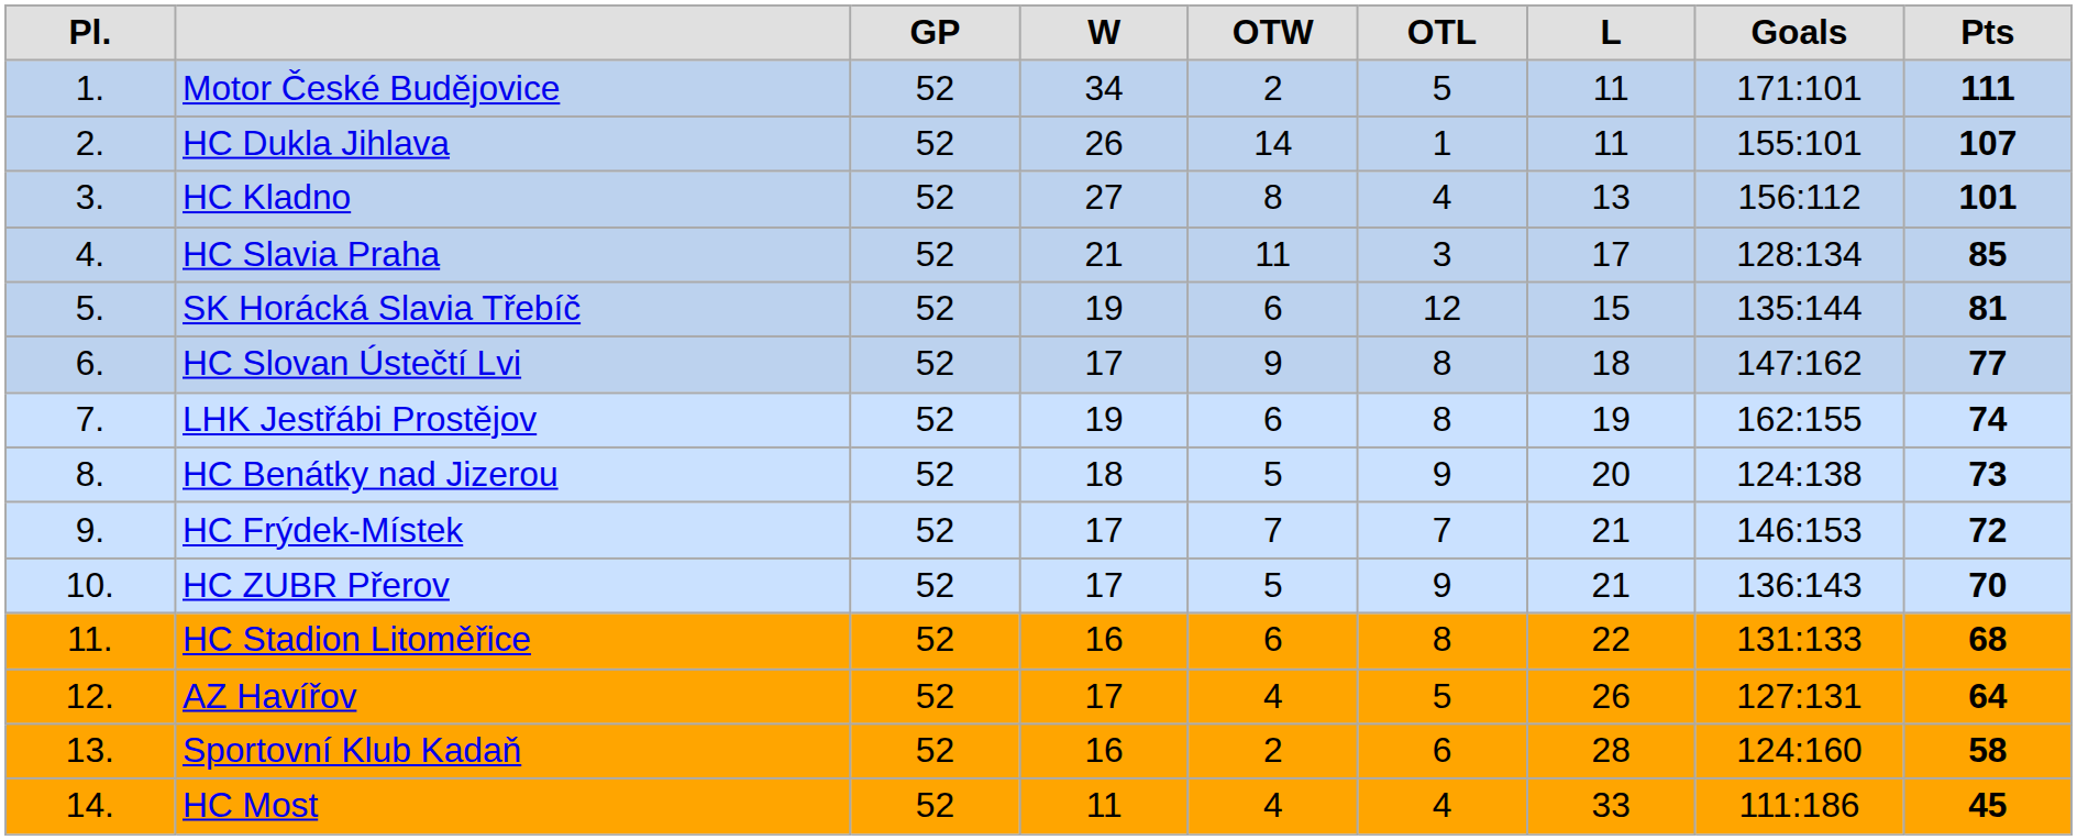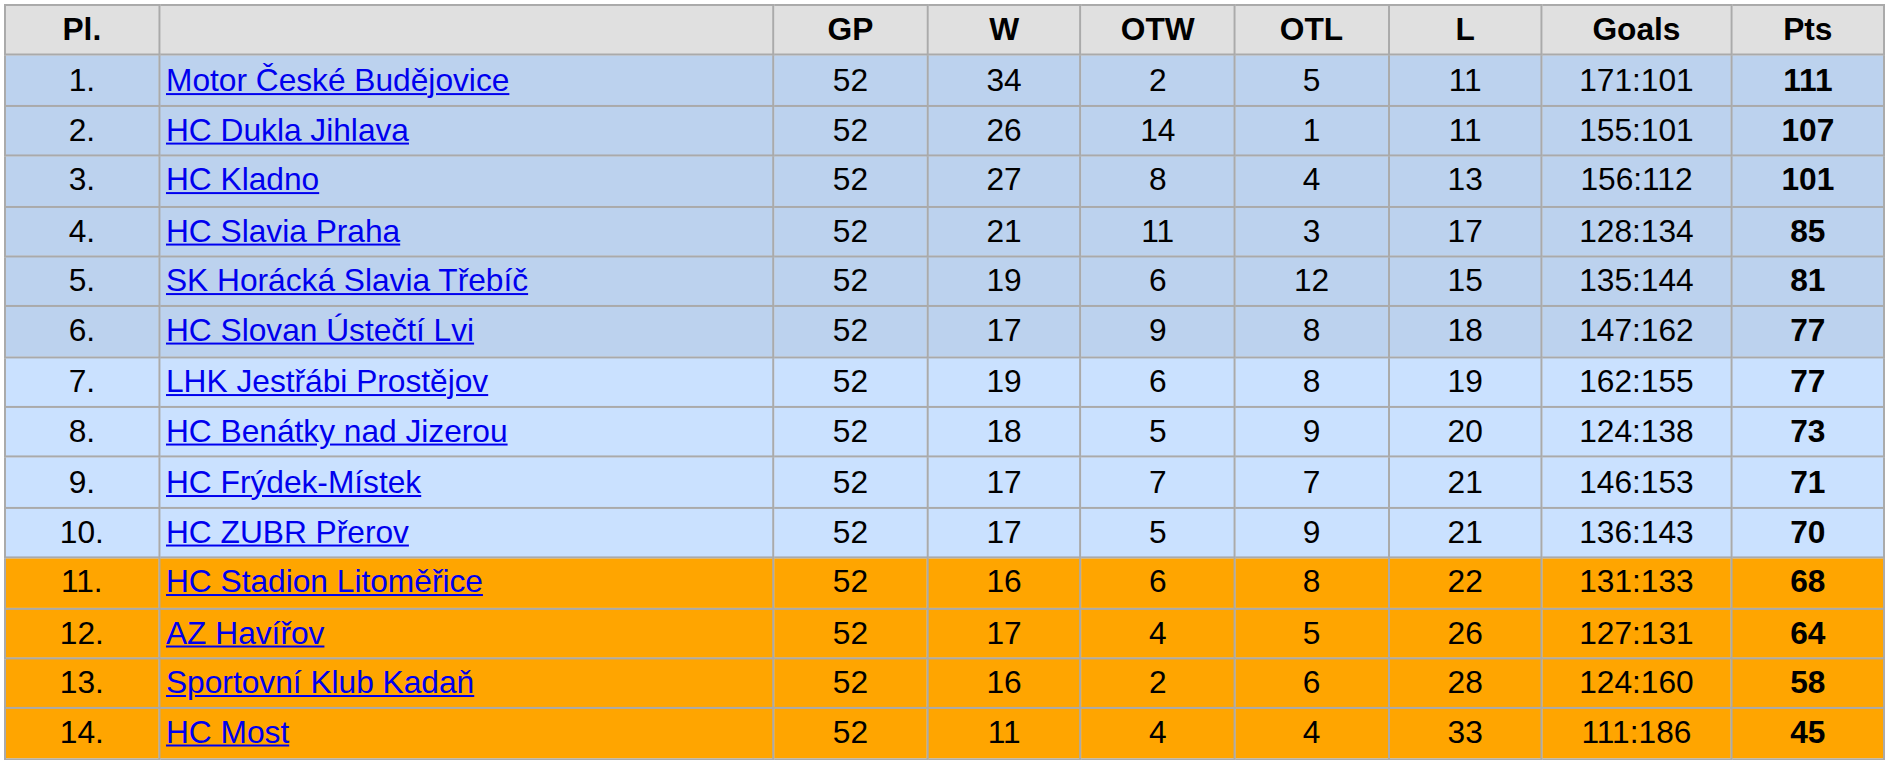LHK Jestřábi Prostějov | column 9: 74 -> 77
HC Frýdek-Místek | column 9: 72 -> 71
